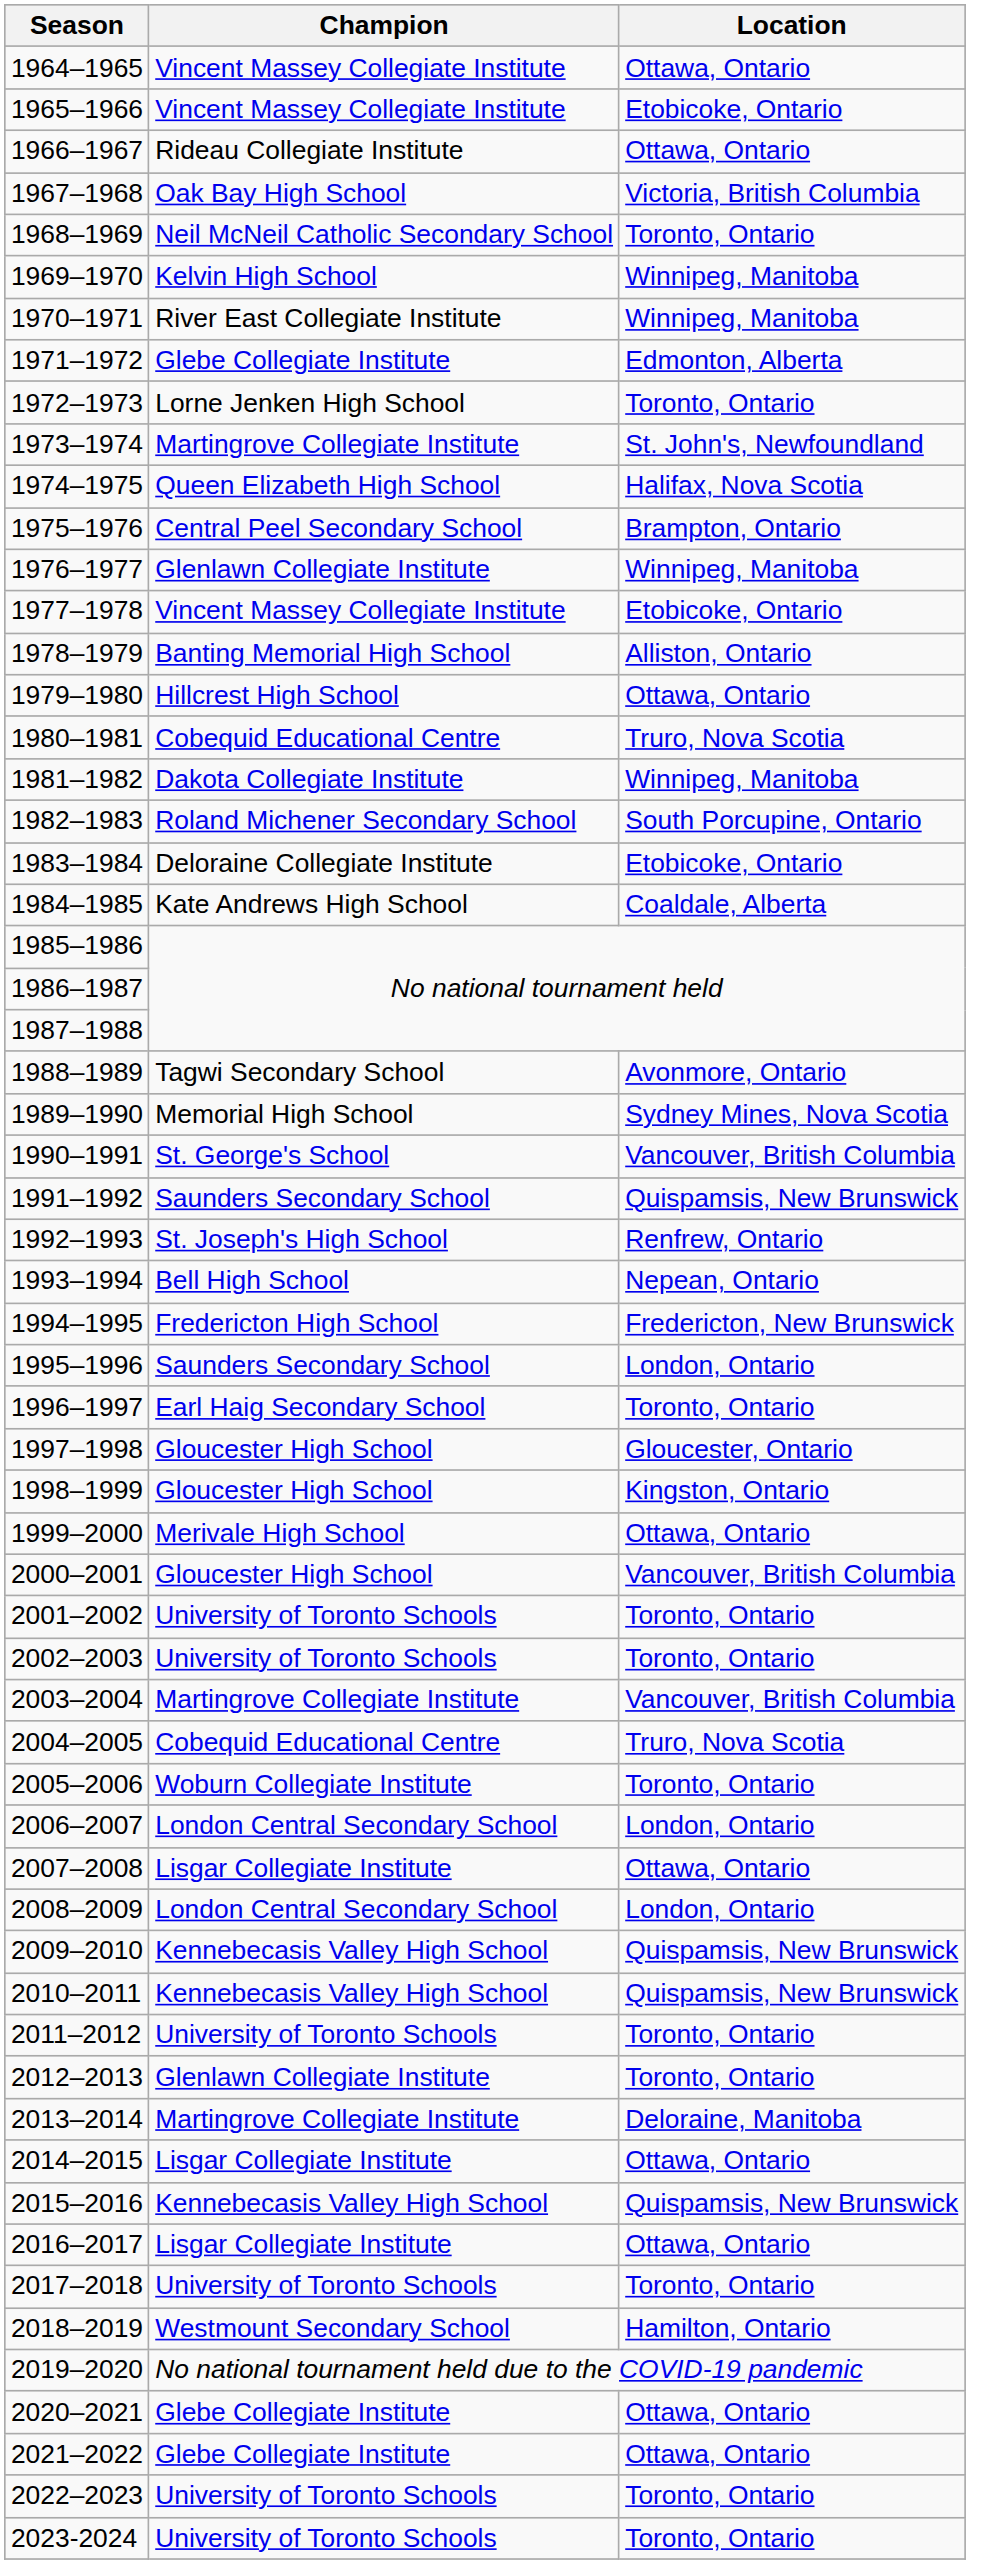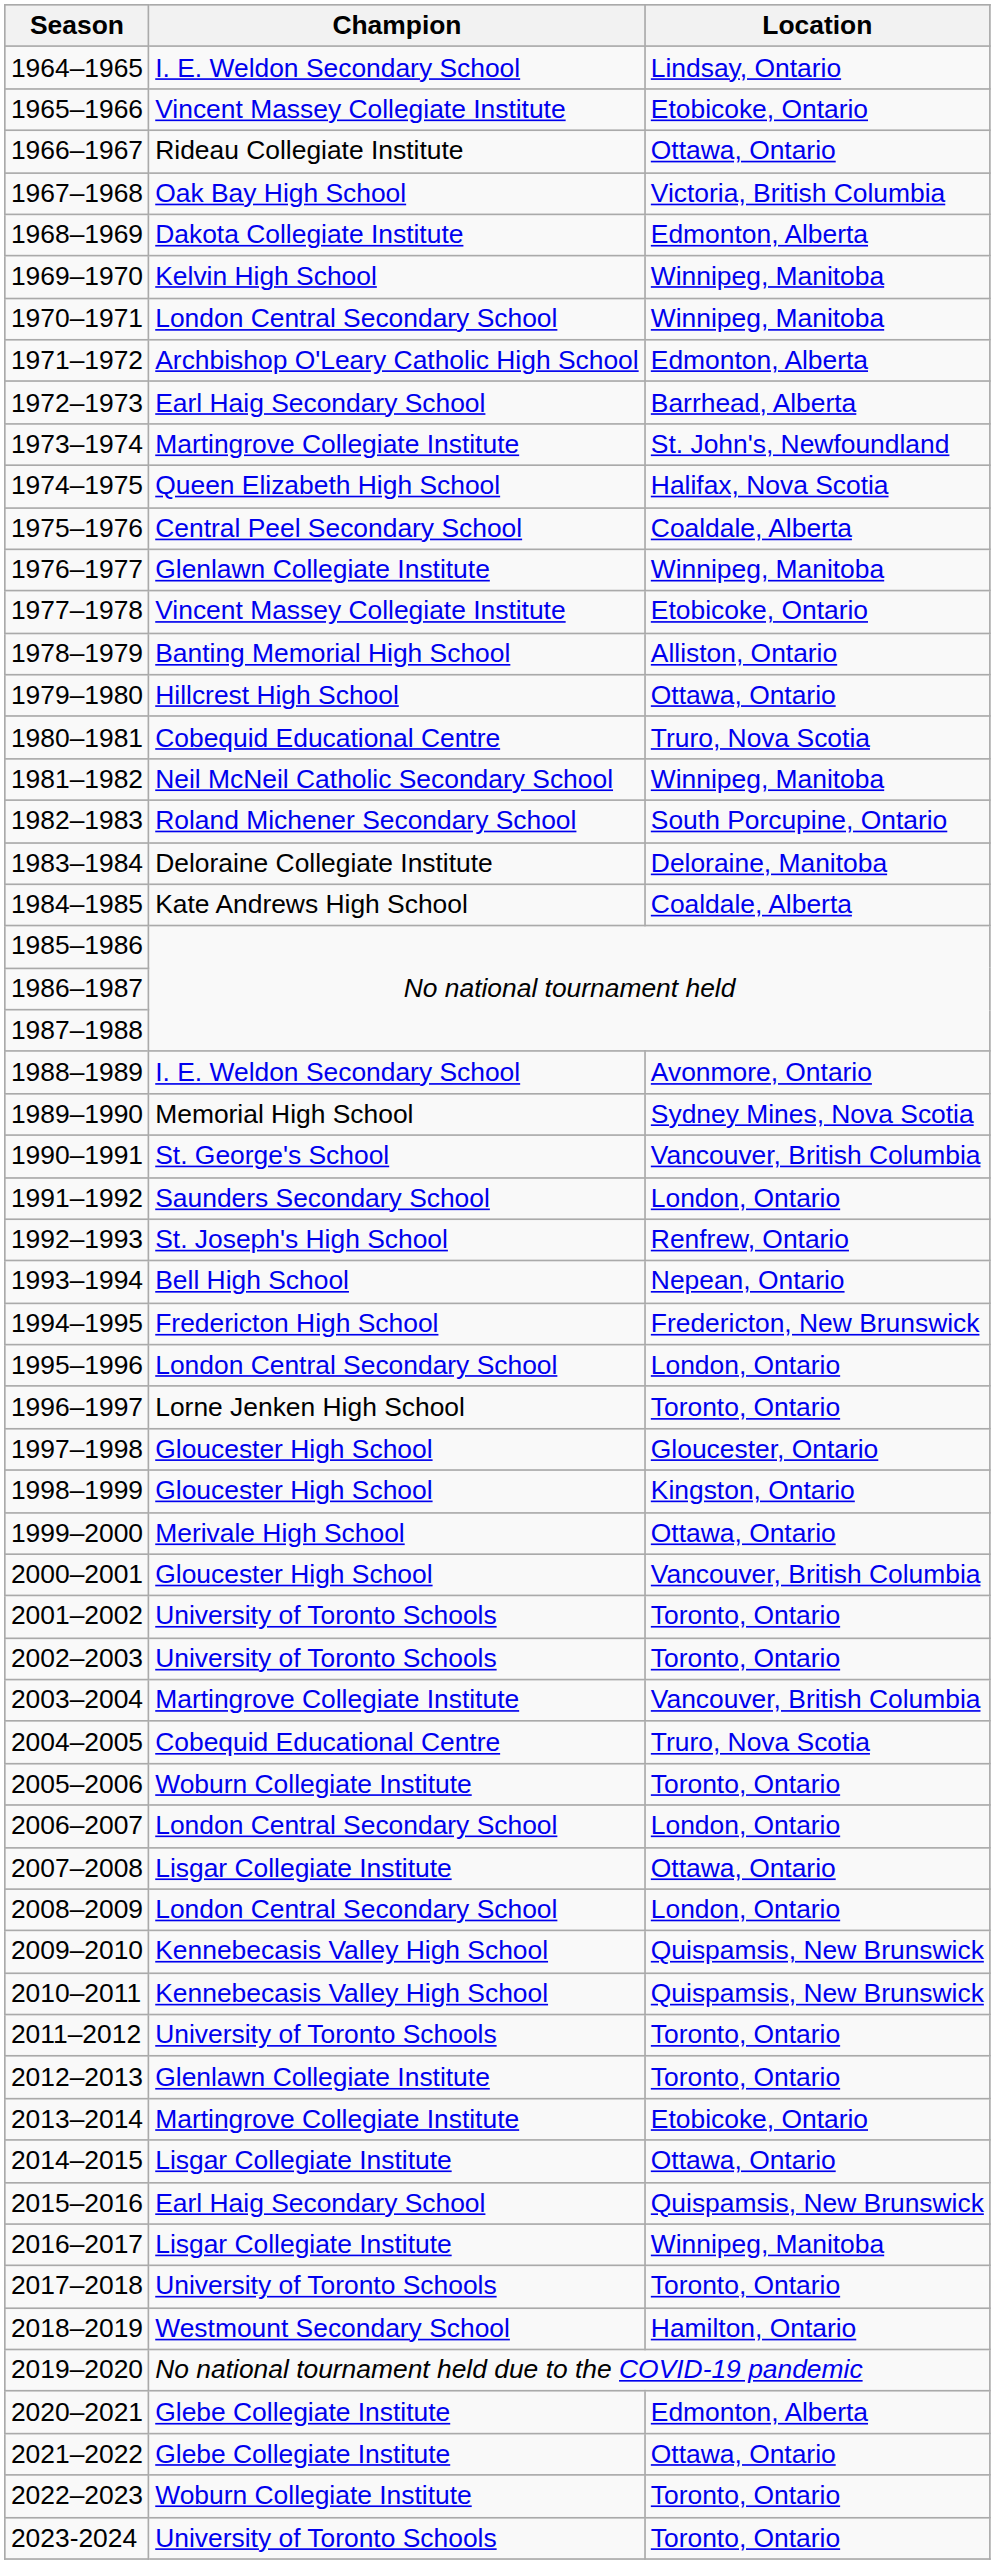1964–1965 | Champion: Vincent Massey Collegiate Institute -> I. E. Weldon Secondary School
1964–1965 | Location: Ottawa, Ontario -> Lindsay, Ontario
1968–1969 | Champion: Neil McNeil Catholic Secondary School -> Dakota Collegiate Institute
1968–1969 | Location: Toronto, Ontario -> Edmonton, Alberta
1970–1971 | Champion: River East Collegiate Institute -> London Central Secondary School
1971–1972 | Champion: Glebe Collegiate Institute -> Archbishop O'Leary Catholic High School
1972–1973 | Champion: Lorne Jenken High School -> Earl Haig Secondary School
1972–1973 | Location: Toronto, Ontario -> Barrhead, Alberta
1975–1976 | Location: Brampton, Ontario -> Coaldale, Alberta
1981–1982 | Champion: Dakota Collegiate Institute -> Neil McNeil Catholic Secondary School
1983–1984 | Location: Etobicoke, Ontario -> Deloraine, Manitoba
1988–1989 | Champion: Tagwi Secondary School -> I. E. Weldon Secondary School
1991–1992 | Location: Quispamsis, New Brunswick -> London, Ontario
1995–1996 | Champion: Saunders Secondary School -> London Central Secondary School
1996–1997 | Champion: Earl Haig Secondary School -> Lorne Jenken High School
2013–2014 | Location: Deloraine, Manitoba -> Etobicoke, Ontario
2015–2016 | Champion: Kennebecasis Valley High School -> Earl Haig Secondary School
2016–2017 | Location: Ottawa, Ontario -> Winnipeg, Manitoba
2020–2021 | Location: Ottawa, Ontario -> Edmonton, Alberta
2022–2023 | Champion: University of Toronto Schools -> Woburn Collegiate Institute
